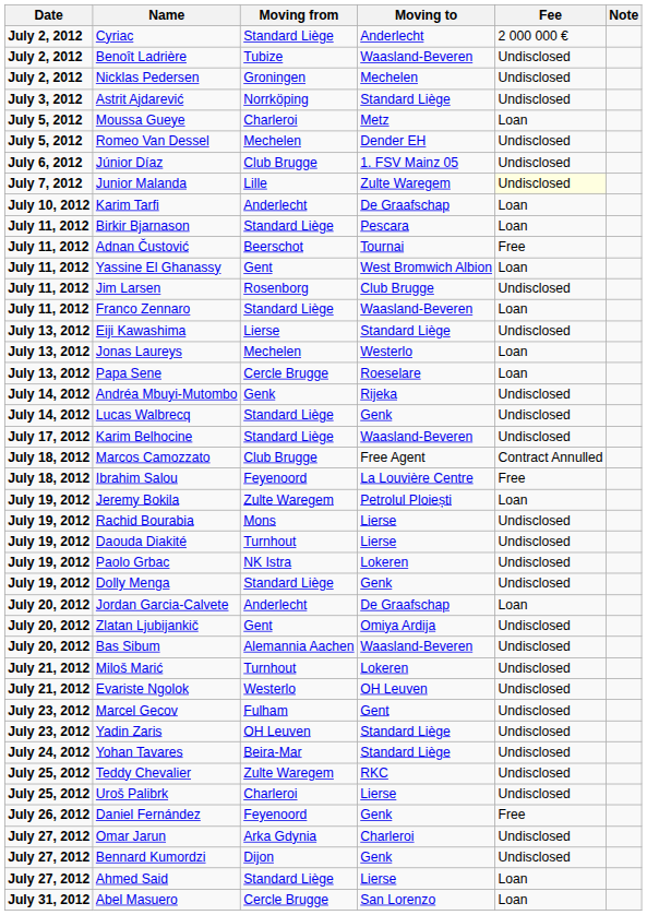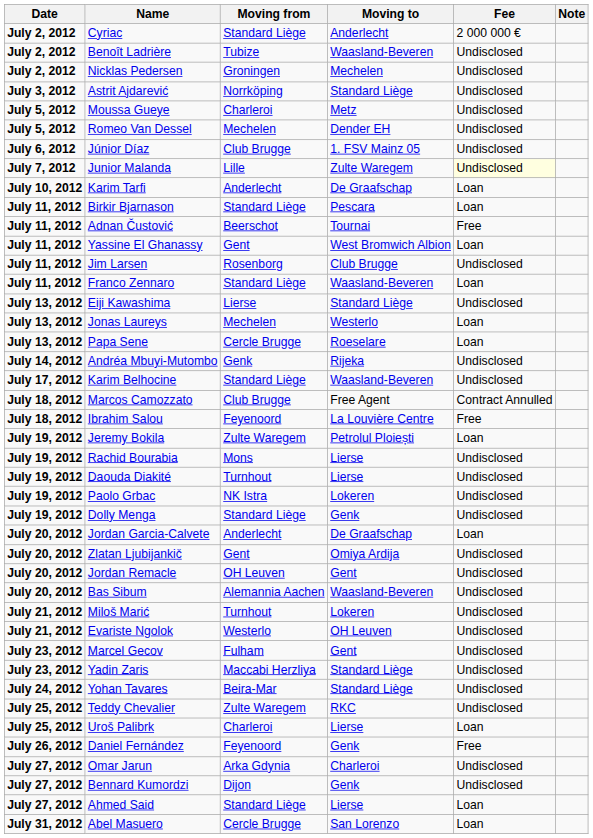Moussa Gueye | Fee: Loan -> Undisclosed
- row: July 14, 2012 | Lucas Walbrecq | Standard Liège | Genk | Undisclosed
+ row: July 20, 2012 | Jordan Remacle | OH Leuven | Gent | Undisclosed
Yadin Zaris | Moving from: OH Leuven -> Maccabi Herzliya
Uroš Palibrk | Fee: Undisclosed -> Loan
